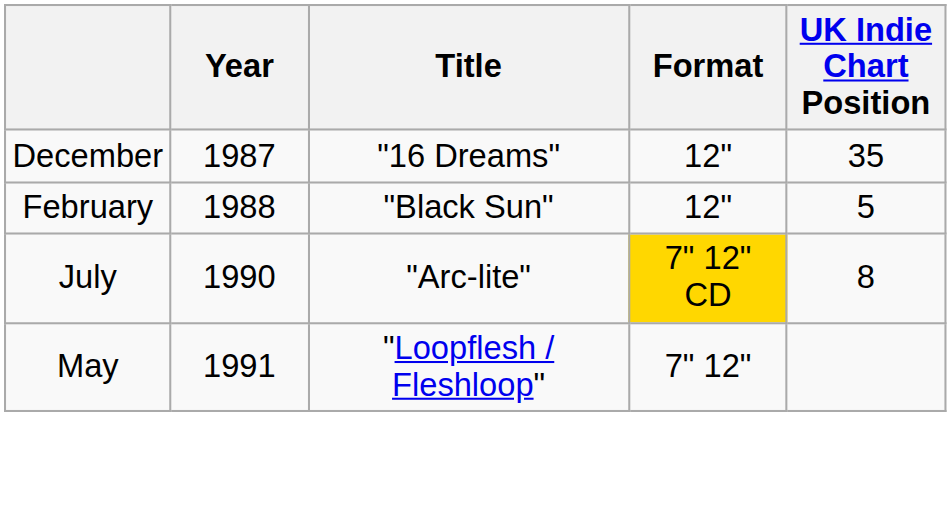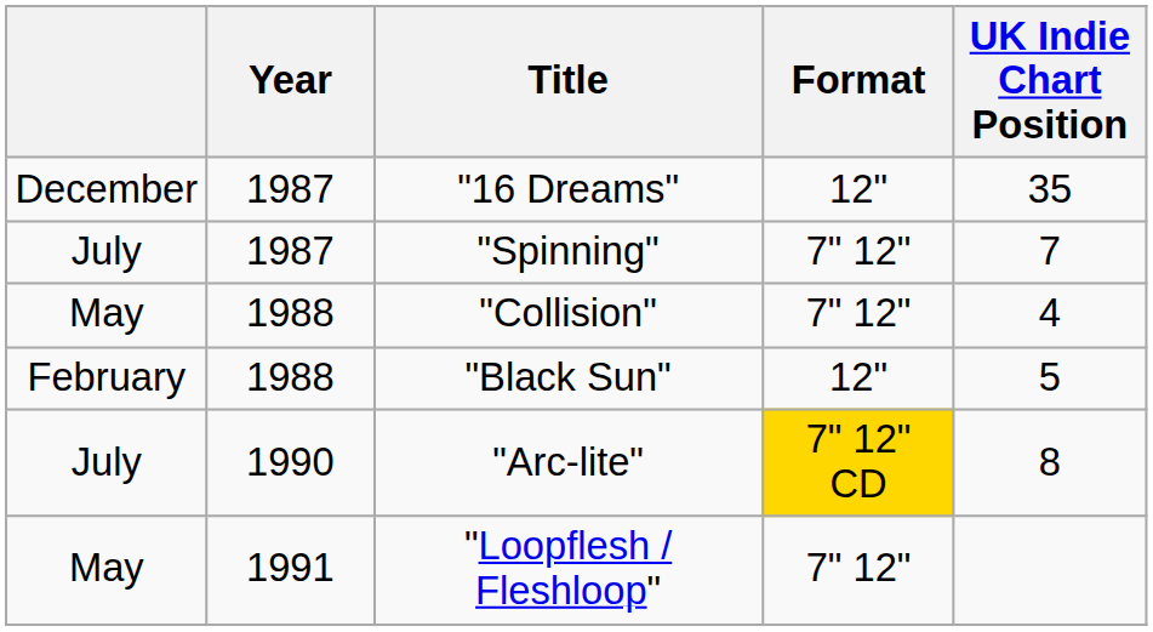+ row: July | 1987 | "Spinning" | 7" 12" | 7
+ row: May | 1988 | "Collision" | 7" 12" | 4
